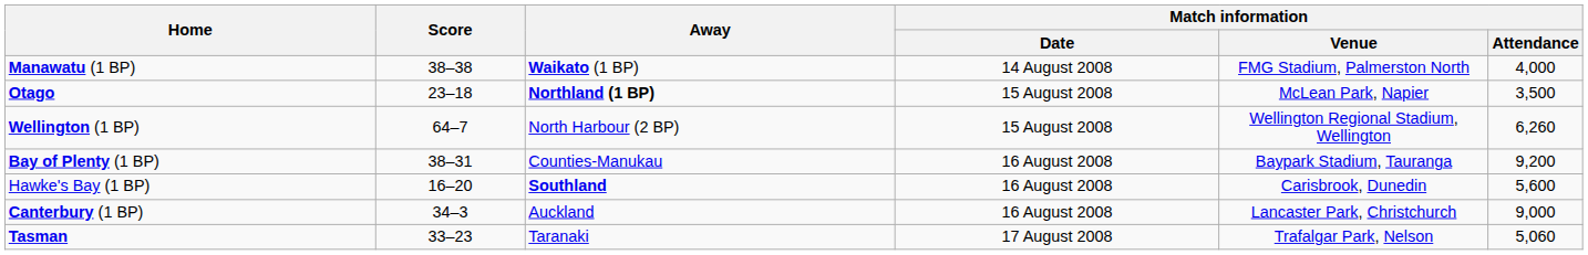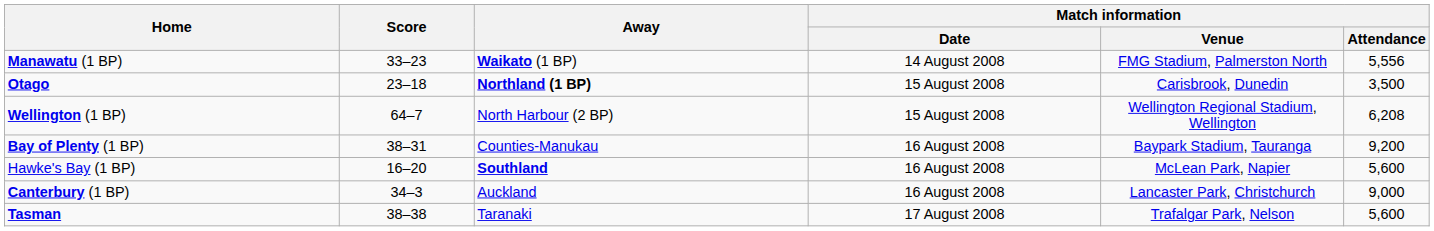Manawatu (1 BP) | Score: 38–38 -> 33–23
Manawatu (1 BP) | Match information / Attendance: 4,000 -> 5,556
Otago | Match information / Venue: McLean Park, Napier -> Carisbrook, Dunedin
Wellington (1 BP) | Match information / Attendance: 6,260 -> 6,208
Hawke's Bay (1 BP) | Match information / Venue: Carisbrook, Dunedin -> McLean Park, Napier
Tasman | Score: 33–23 -> 38–38
Tasman | Match information / Attendance: 5,060 -> 5,600
